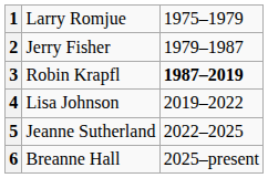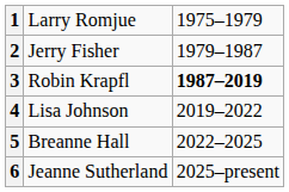5 | column 2: Jeanne Sutherland -> Breanne Hall
6 | column 2: Breanne Hall -> Jeanne Sutherland
